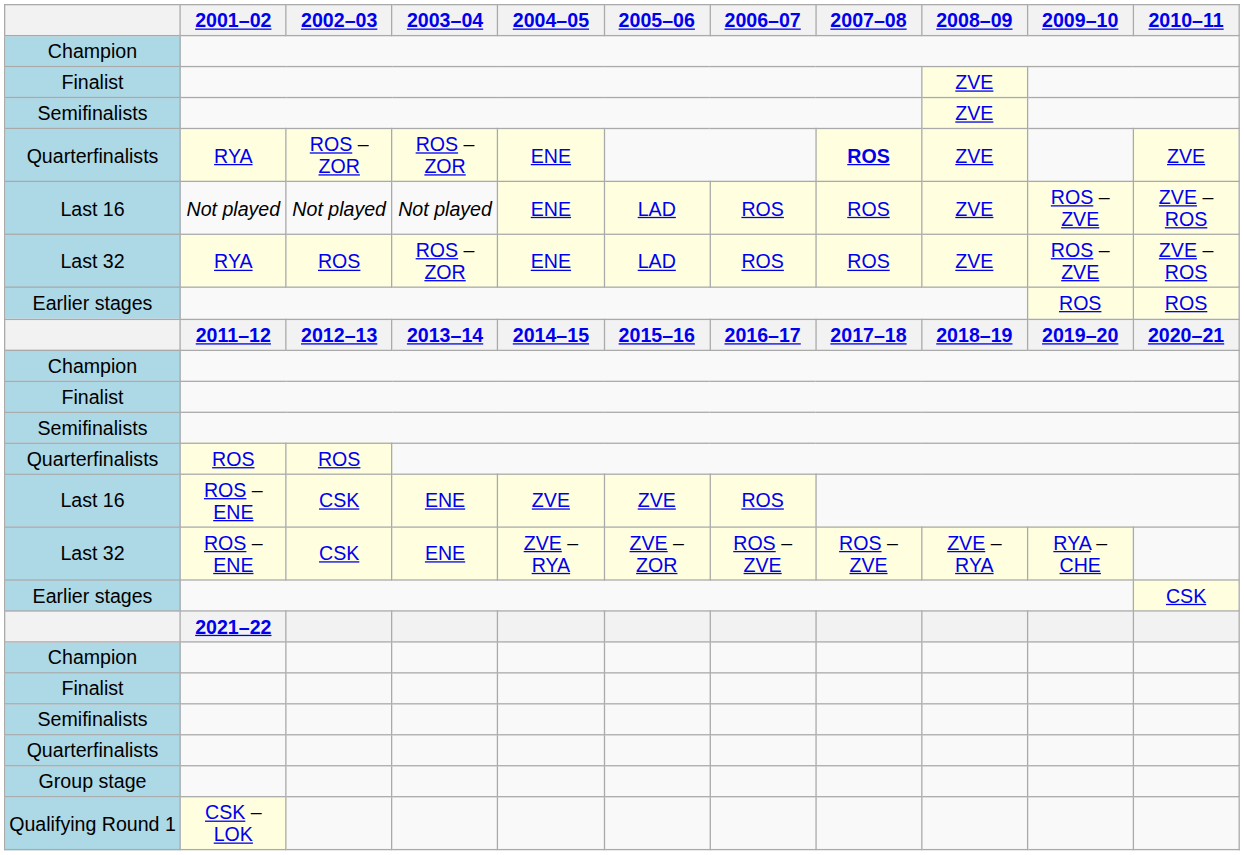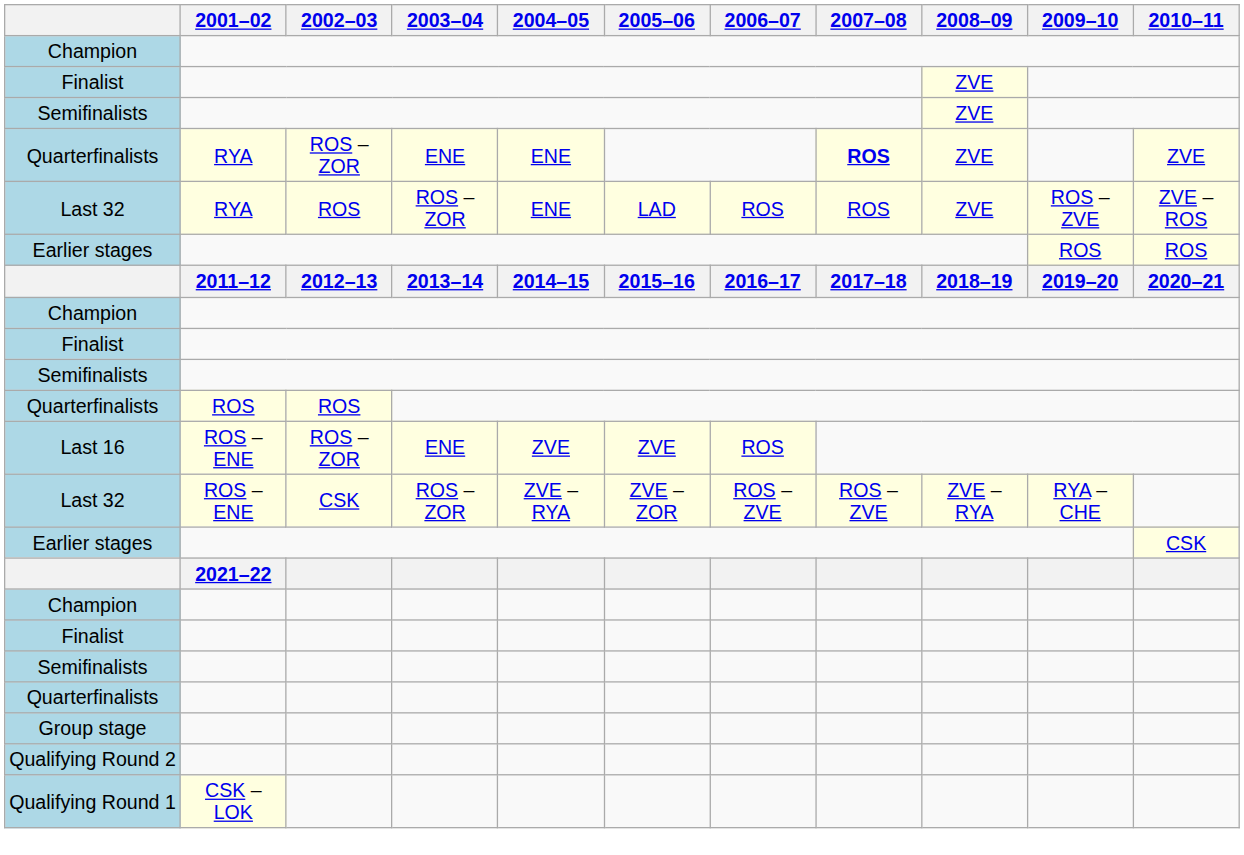Quarterfinalists / RYA | 2003–04: ROS – ZOR -> ENE
- row: Last 16 | Not played | Not played | Not played | ENE | LAD | ROS | ROS | ZVE | ROS – ZVE | ZVE – ROS
Last 16 / ROS – ENE | 2002–03: CSK -> ROS – ZOR
Last 32 / ROS – ENE | 2003–04: ENE -> ROS – ZOR
+ row: Qualifying Round 2
